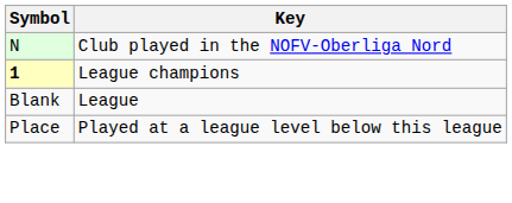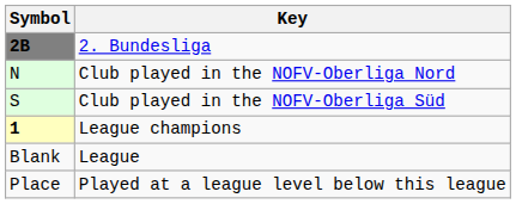+ row: 2B | 2. Bundesliga
+ row: S | Club played in the NOFV-Oberliga Süd
